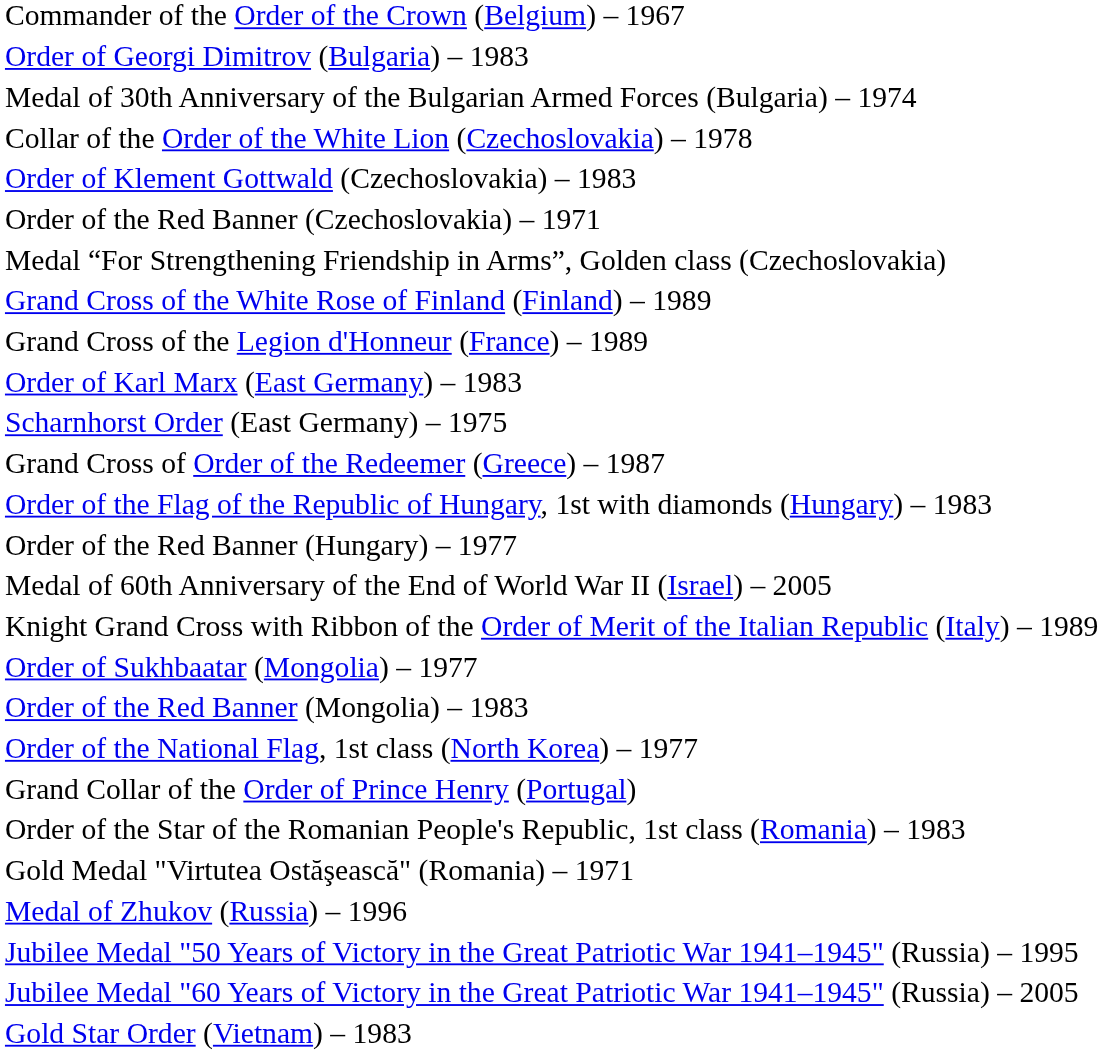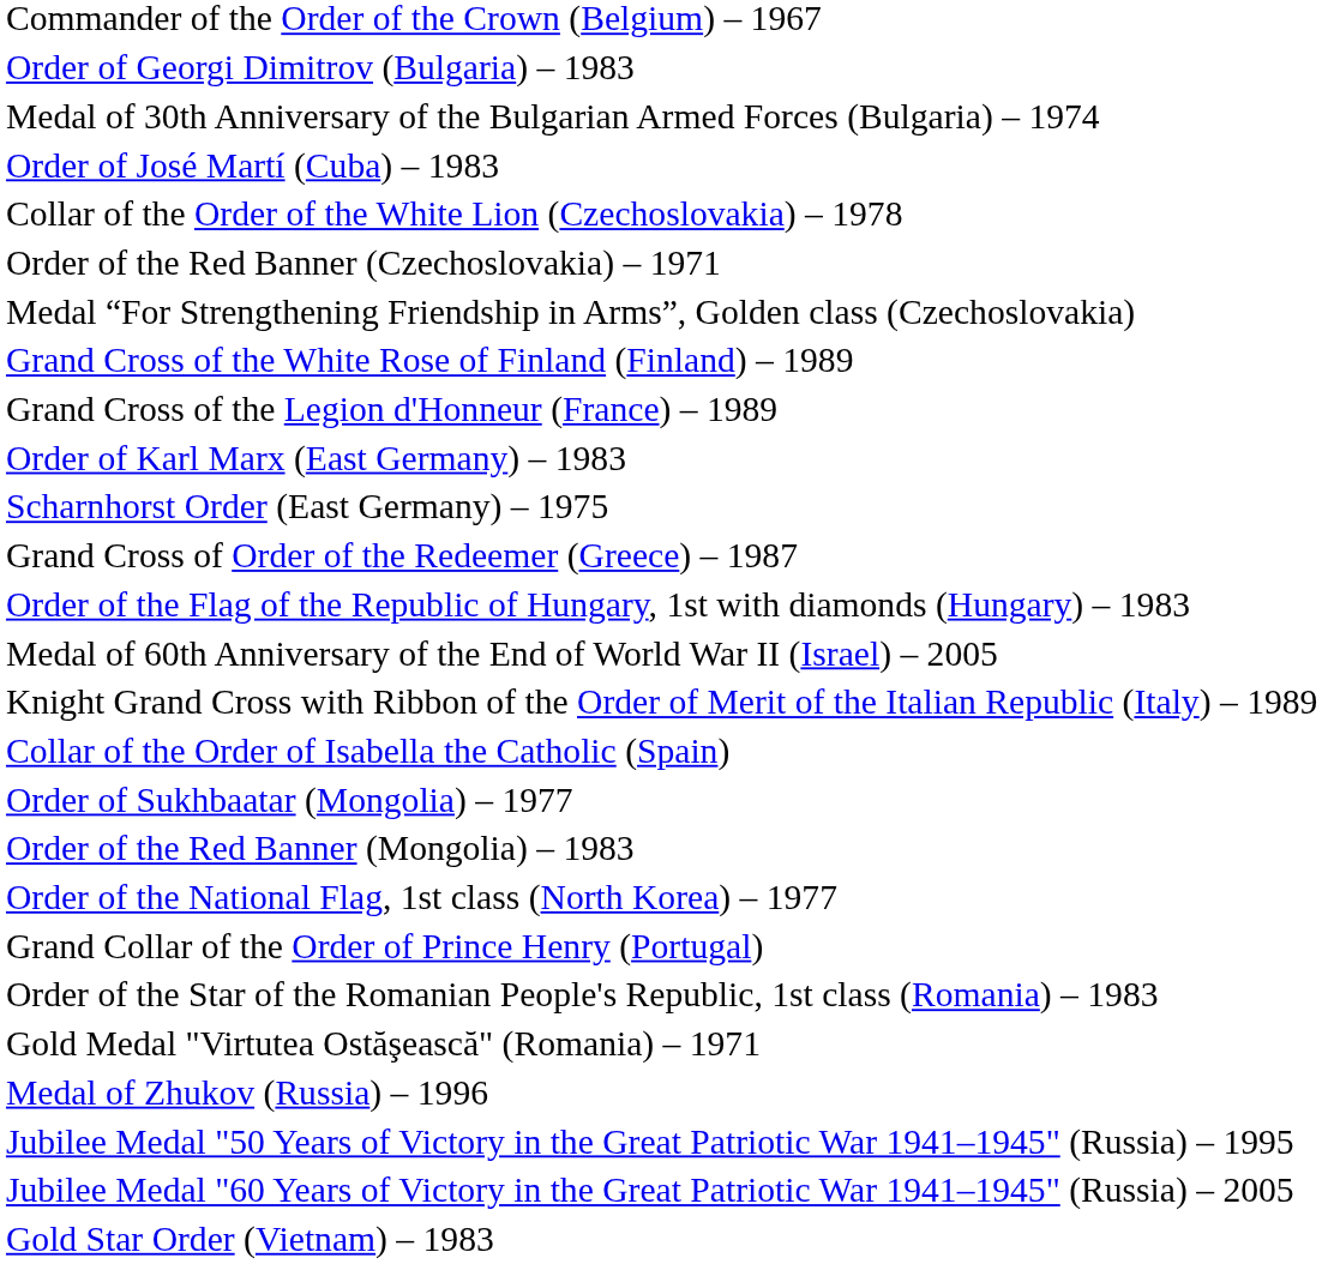+ row: Order of José Martí (Cuba) – 1983
- row: Order of Klement Gottwald (Czechoslovakia) – 1983
- row: Order of the Red Banner (Hungary) – 1977
+ row: Collar of the Order of Isabella the Catholic (Spain)
